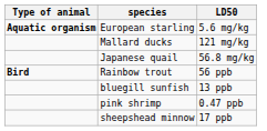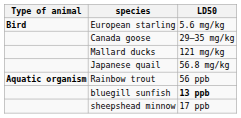European starling | Type of animal: Aquatic organism -> Bird
+ row: Canada goose | 29–35 mg/kg
Rainbow trout | Type of animal: Bird -> Aquatic organism
bluegill sunfish | LD50: normal -> bold
- row: pink shrimp | 0.47 ppb
